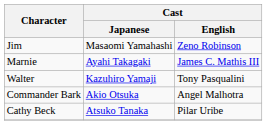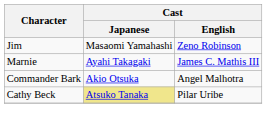- row: Walter | Kazuhiro Yamaji | Tony Pasqualini
Cathy Beck | Cast / Japanese: no background -> khaki background
